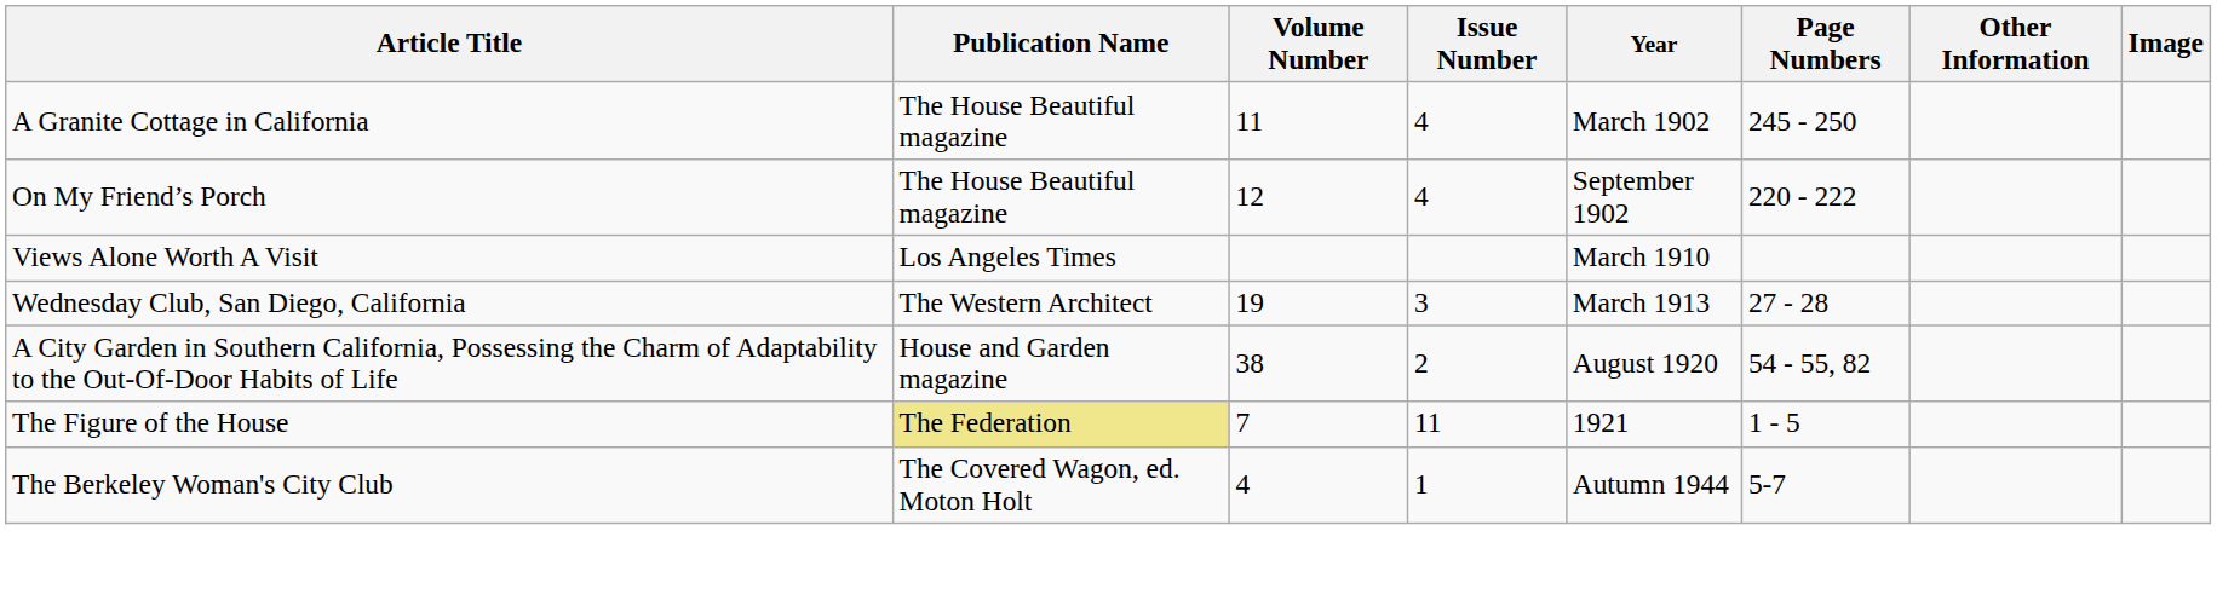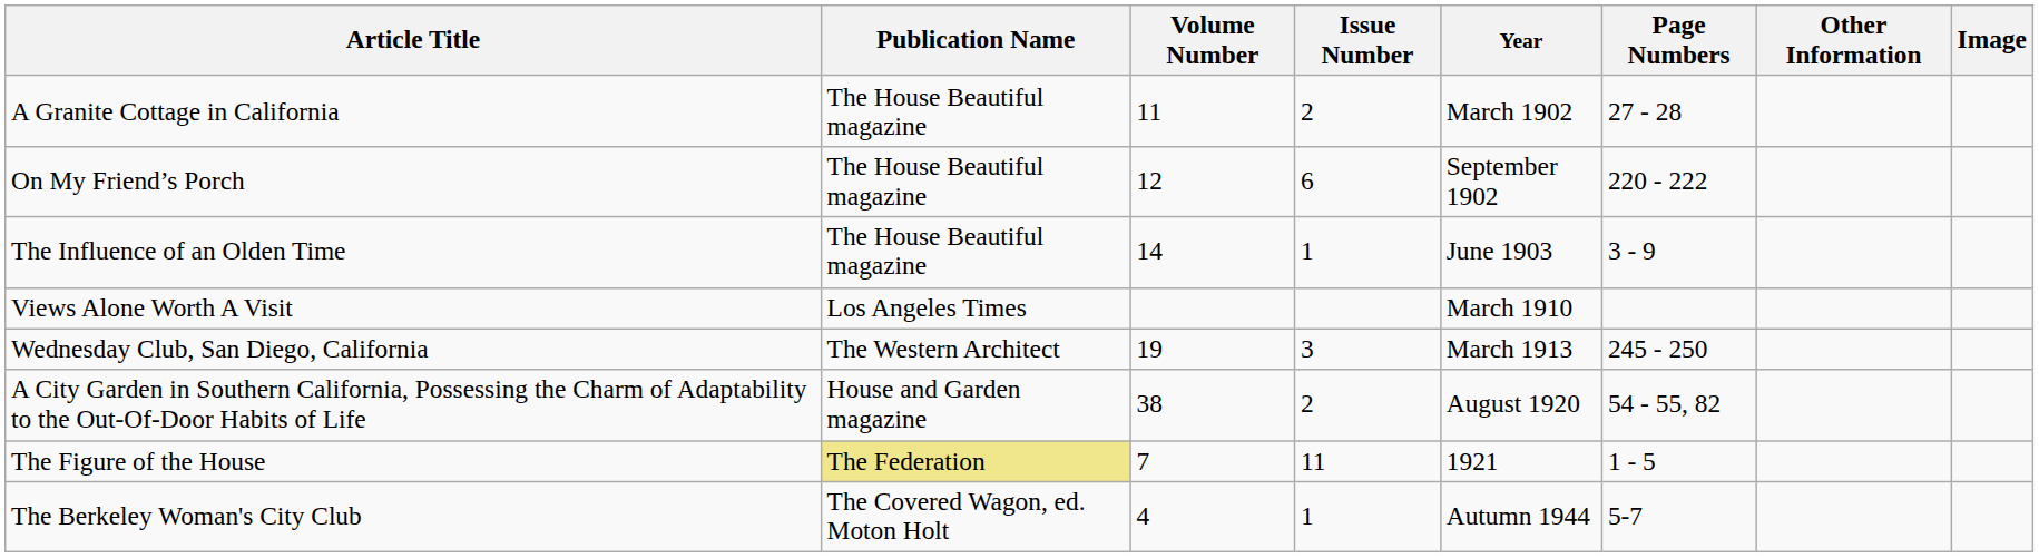A Granite Cottage in California | Issue Number: 4 -> 2
A Granite Cottage in California | Page Numbers: 245 - 250 -> 27 - 28
On My Friend’s Porch | Issue Number: 4 -> 6
+ row: The Influence of an Olden Time | The House Beautiful magazine | 14 | 1 | June 1903 | 3 - 9
Wednesday Club, San Diego, California | Page Numbers: 27 - 28 -> 245 - 250
